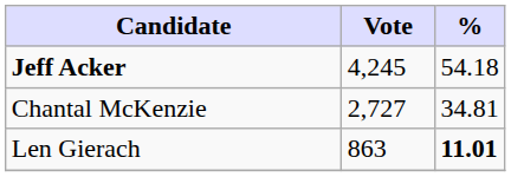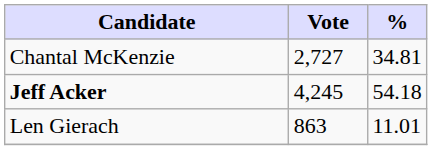rows swapped: Jeff Acker <-> Chantal McKenzie
Len Gierach | %: bold -> normal
